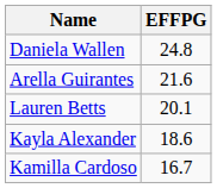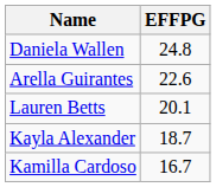Arella Guirantes | EFFPG: 21.6 -> 22.6
Kayla Alexander | EFFPG: 18.6 -> 18.7
